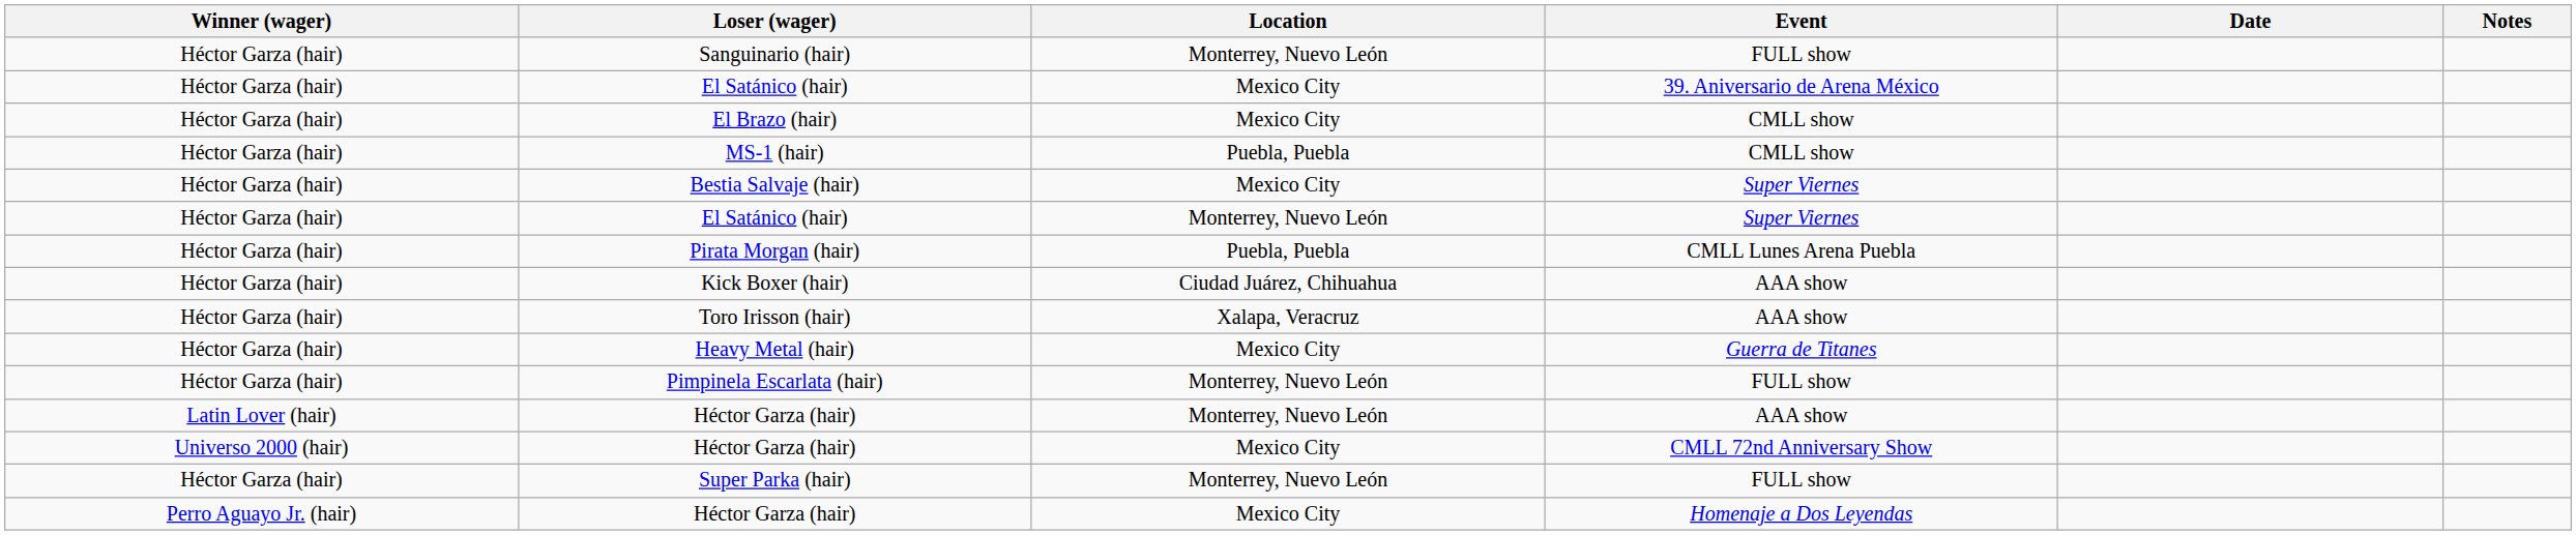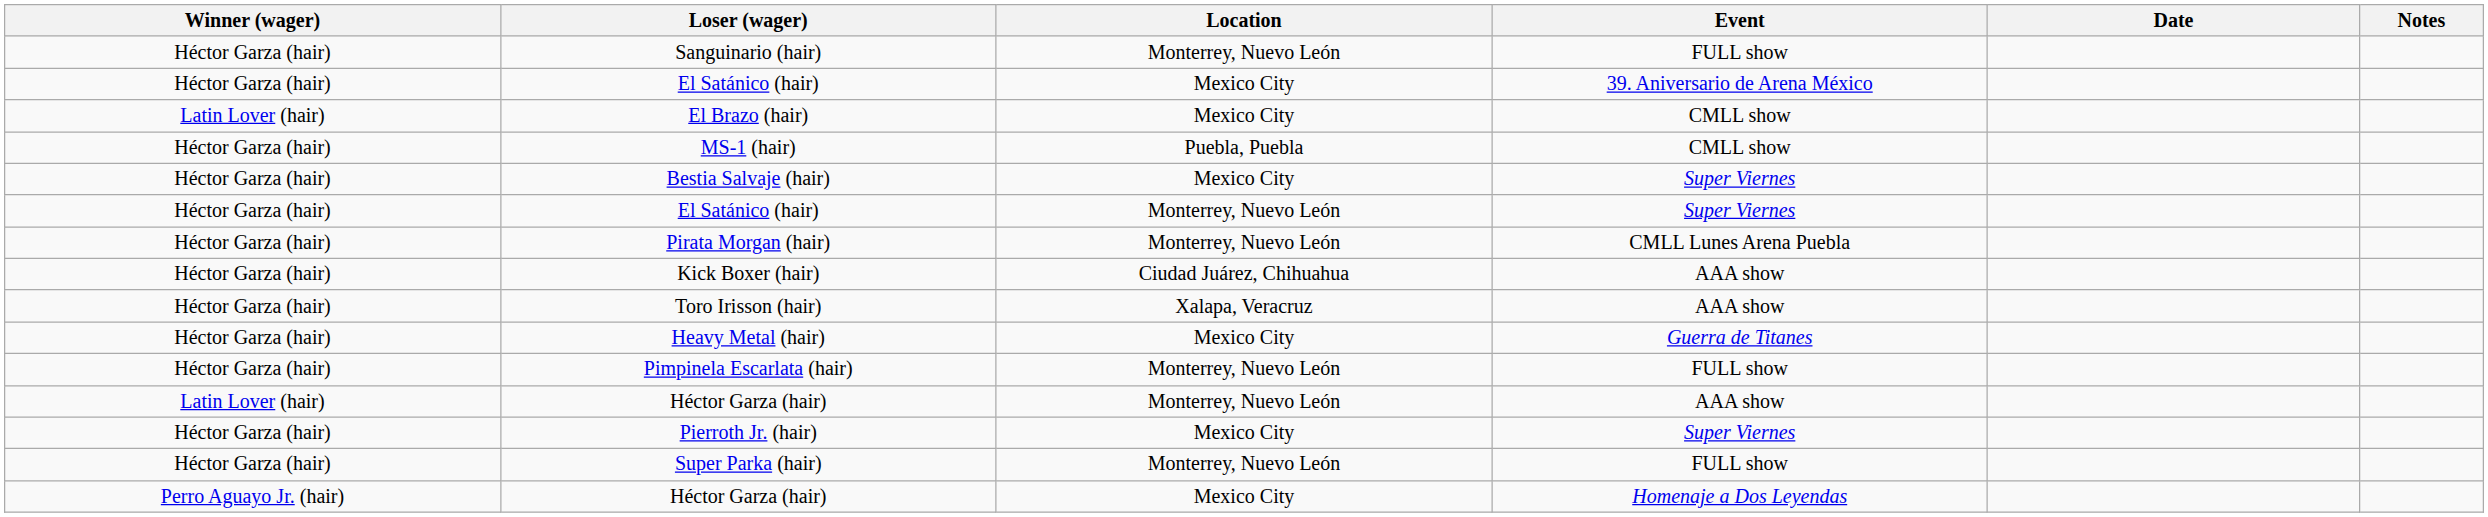El Brazo (hair) | Winner (wager): Héctor Garza (hair) -> Latin Lover (hair)
Pirata Morgan (hair) | Location: Puebla, Puebla -> Monterrey, Nuevo León
+ row: Héctor Garza (hair) | Pierroth Jr. (hair) | Mexico City | Super Viernes
- row: Universo 2000 (hair) | Héctor Garza (hair) | Mexico City | CMLL 72nd Anniversary Show
